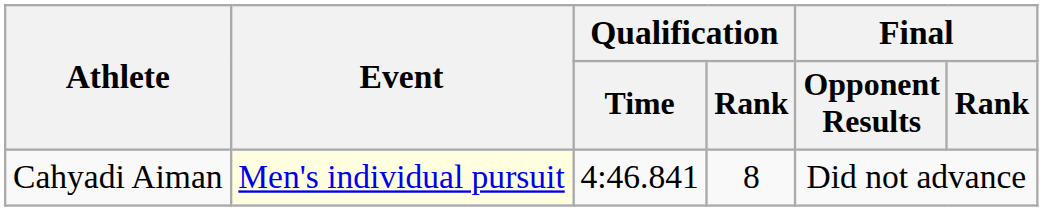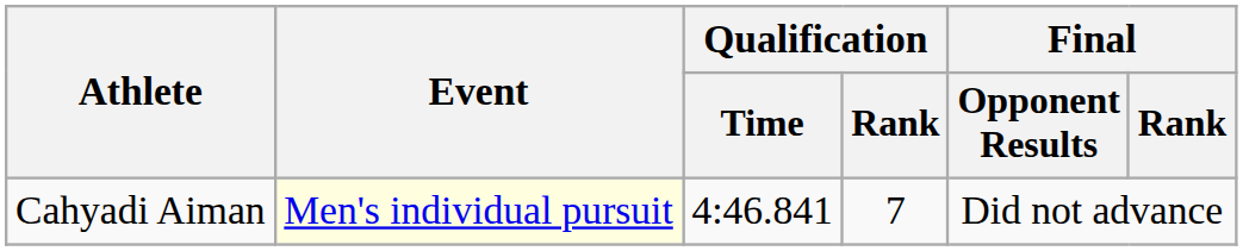Cahyadi Aiman | Qualification / Rank: 8 -> 7
